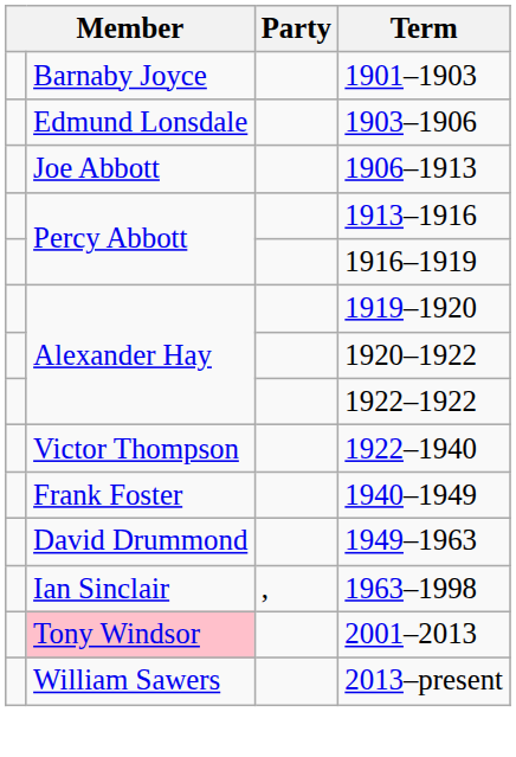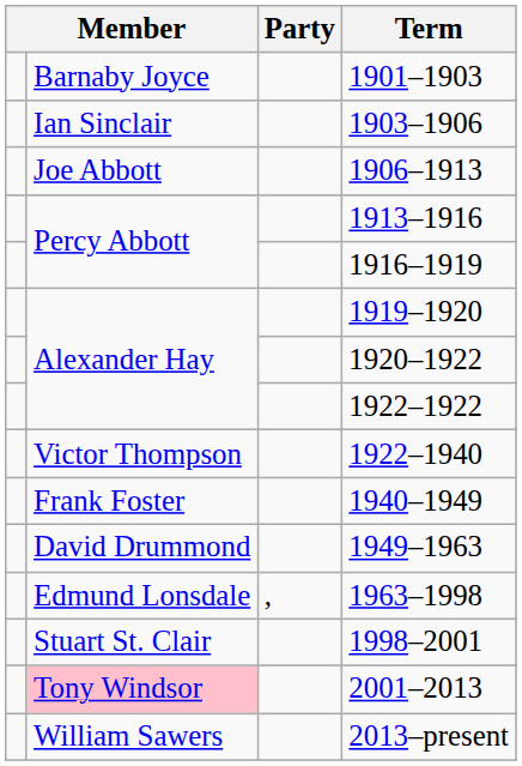1903–1906 | column 2: Edmund Lonsdale -> Ian Sinclair
1963–1998 | column 2: Ian Sinclair -> Edmund Lonsdale
+ row: Stuart St. Clair | 1998–2001
